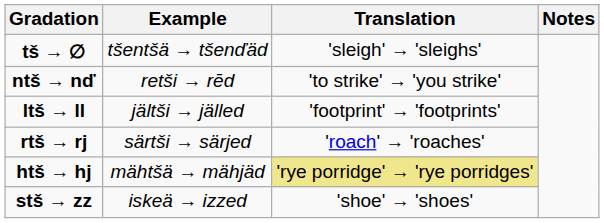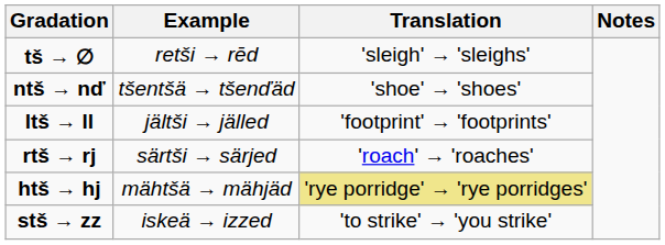tš → ∅ | Example: tšentšä → tšenďäd -> retši → rēd
ntš → nď | Example: retši → rēd -> tšentšä → tšenďäd
ntš → nď | Translation: 'to strike' → 'you strike' -> 'shoe' → 'shoes'
stš → zz | Translation: 'shoe' → 'shoes' -> 'to strike' → 'you strike'
